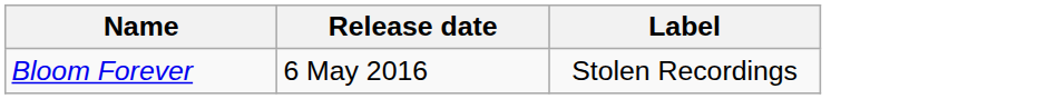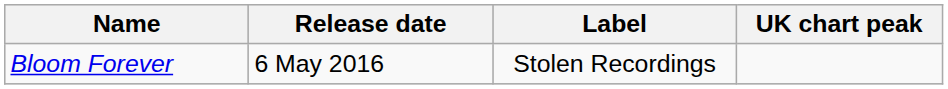+ column: UK chart peak
